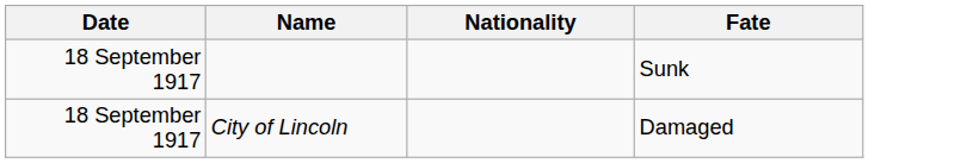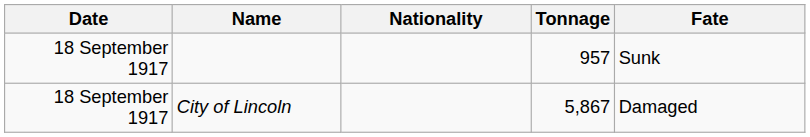+ column: Tonnage | 957 | 5,867
